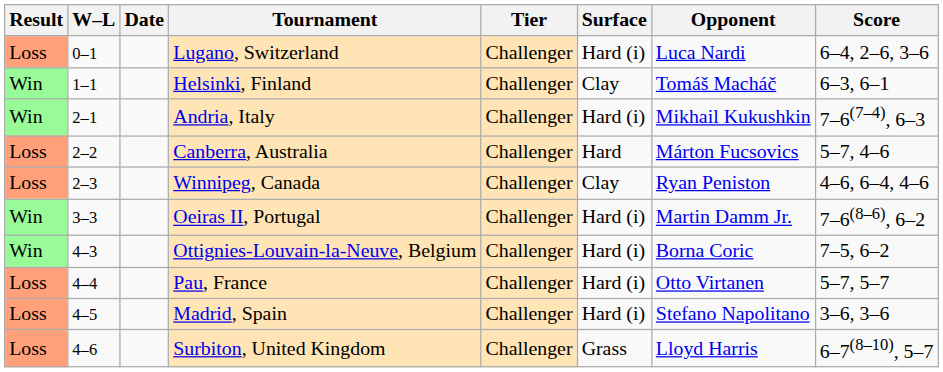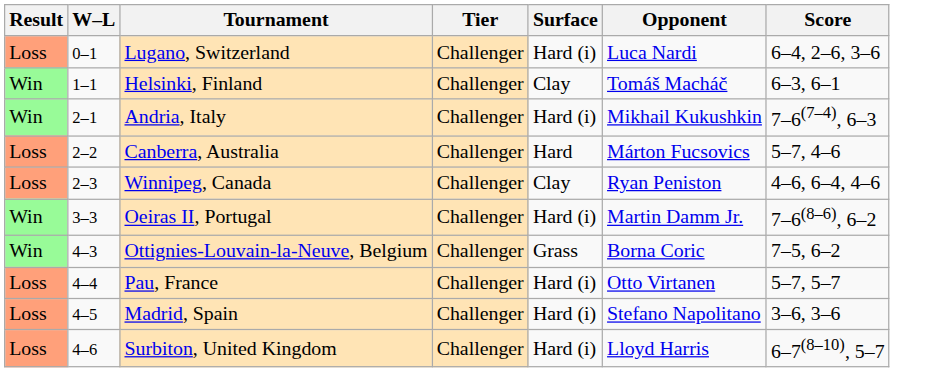- column: Date
Ottignies-Louvain-la-Neuve, Belgium | Surface: Hard (i) -> Grass
Surbiton, United Kingdom | Surface: Grass -> Hard (i)
